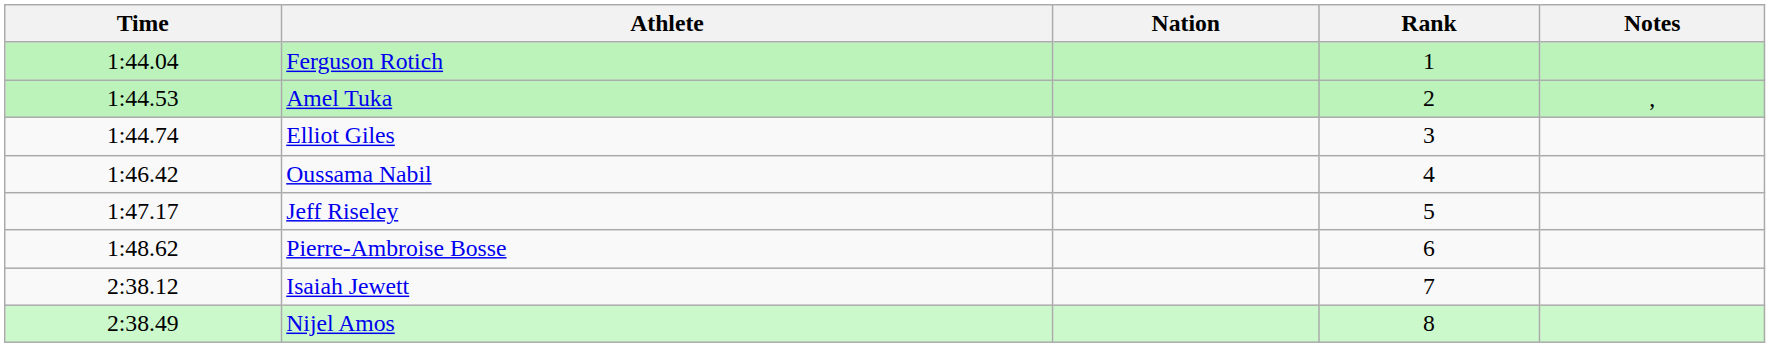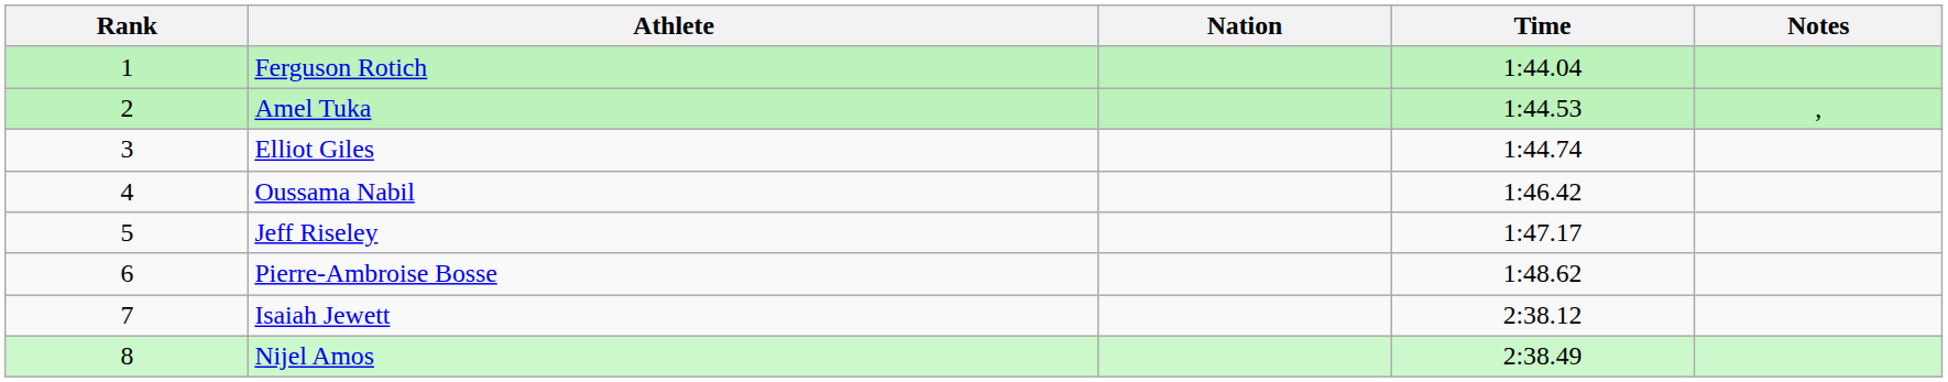columns swapped: Rank <-> Time
